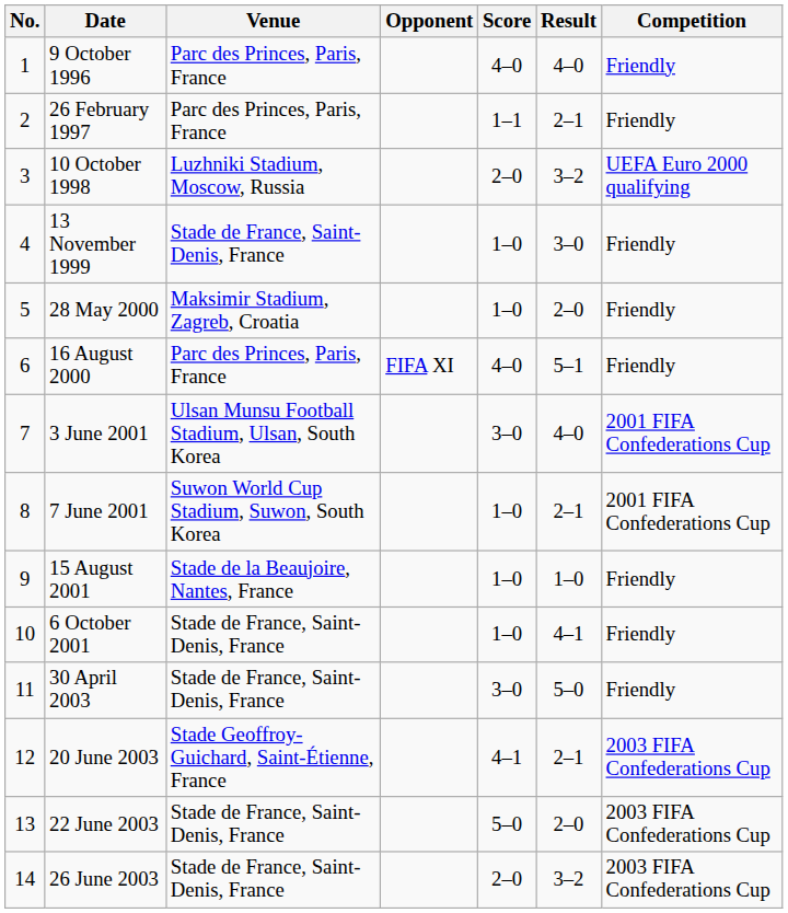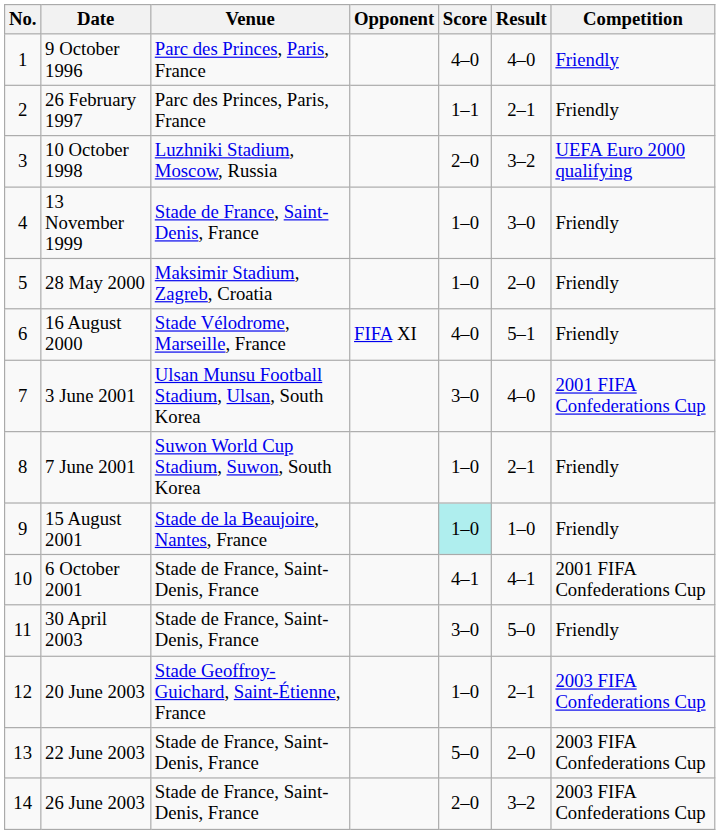16 August 2000 | Venue: Parc des Princes, Paris, France -> Stade Vélodrome, Marseille, France
7 June 2001 | Competition: 2001 FIFA Confederations Cup -> Friendly
15 August 2001 | Score: no background -> paleturquoise background
6 October 2001 | Score: 1–0 -> 4–1
6 October 2001 | Competition: Friendly -> 2001 FIFA Confederations Cup
20 June 2003 | Score: 4–1 -> 1–0
